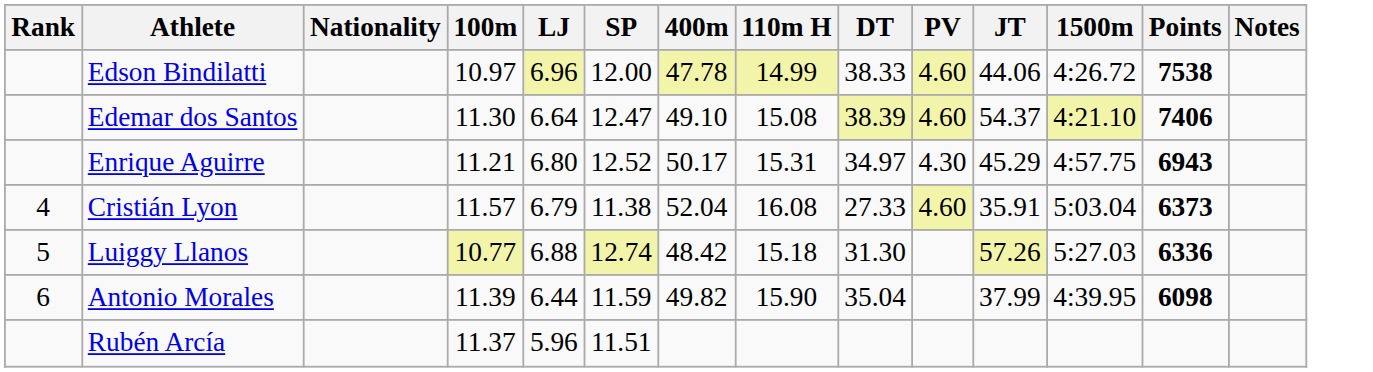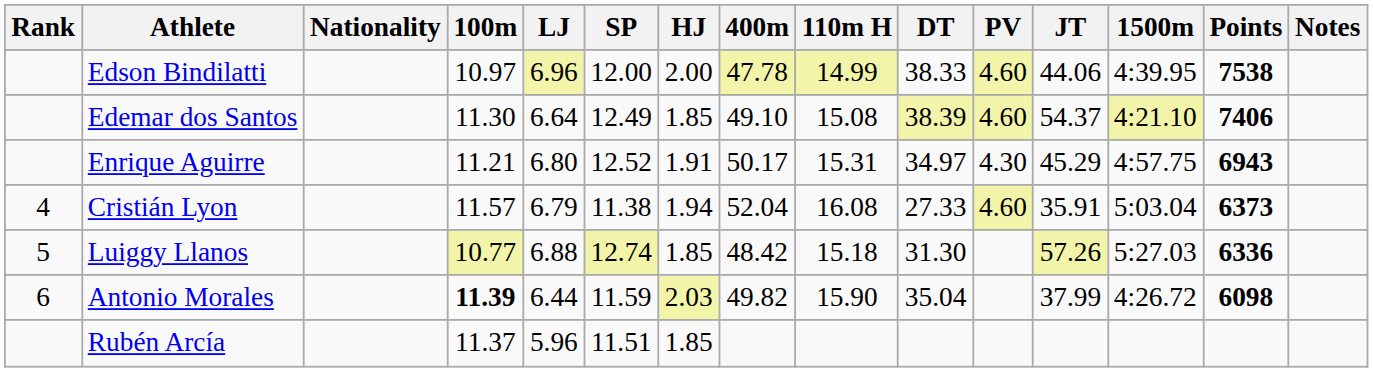+ column: HJ | 2.00 | 1.85 | 1.91 | 1.94 | 1.85 | 2.03 | 1.85
Edson Bindilatti | 1500m: 4:26.72 -> 4:39.95
Edemar dos Santos | SP: 12.47 -> 12.49
Antonio Morales | 100m: normal -> bold
Antonio Morales | 1500m: 4:39.95 -> 4:26.72
